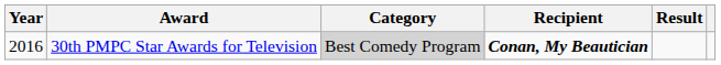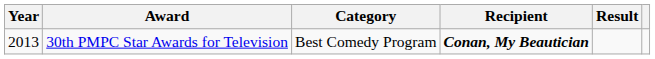30th PMPC Star Awards for Television | Year: 2016 -> 2013
30th PMPC Star Awards for Television | Category: lightgrey background -> no background
